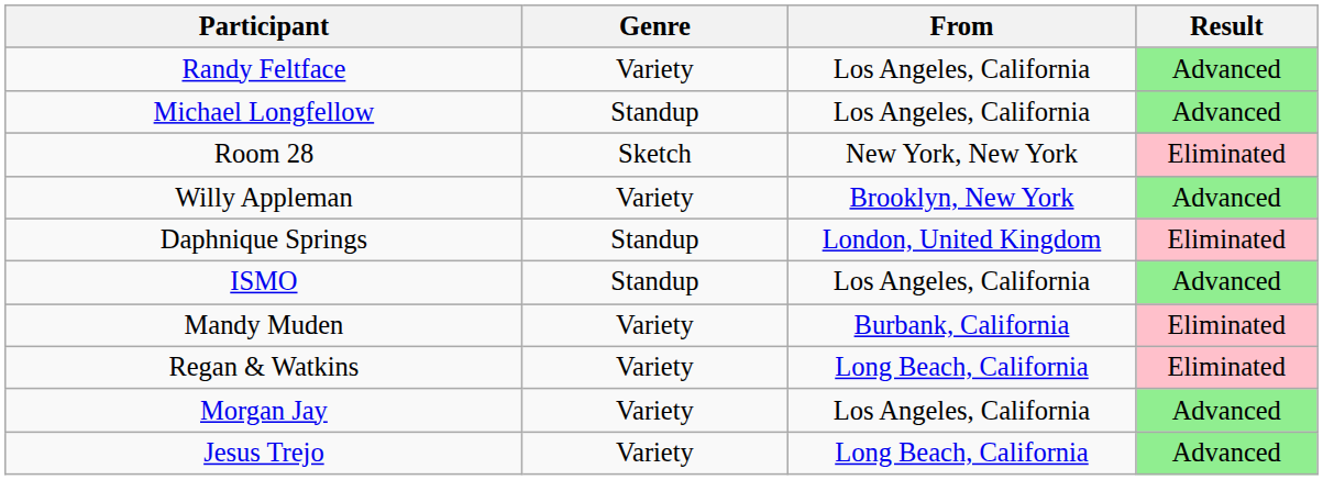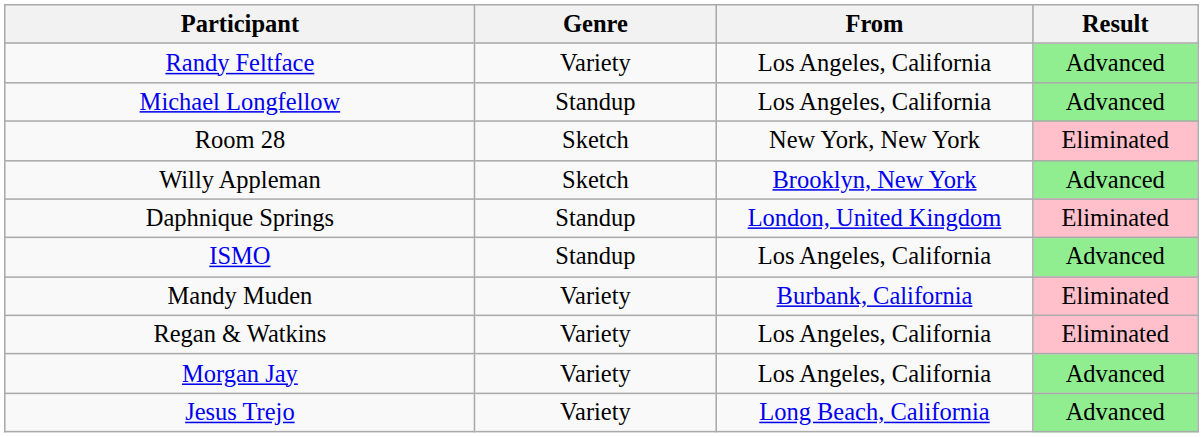Willy Appleman | Genre: Variety -> Sketch
Regan & Watkins | From: Long Beach, California -> Los Angeles, California
